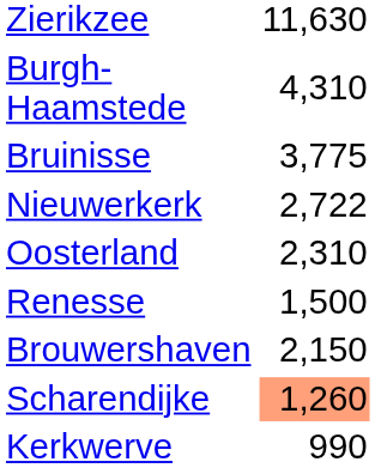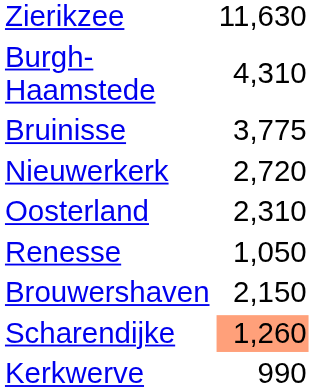Nieuwerkerk | column 2: 2,722 -> 2,720
Renesse | column 2: 1,500 -> 1,050
